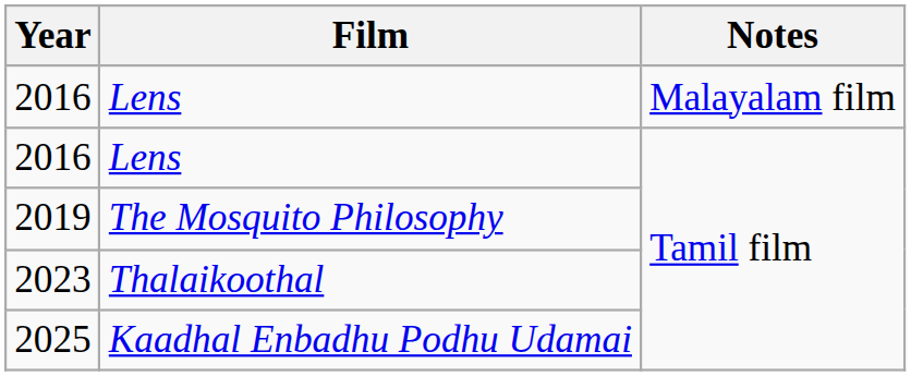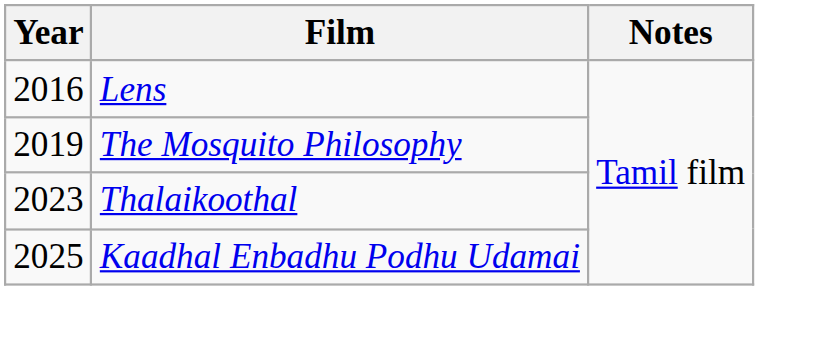- row: 2016 | Lens | Malayalam film
